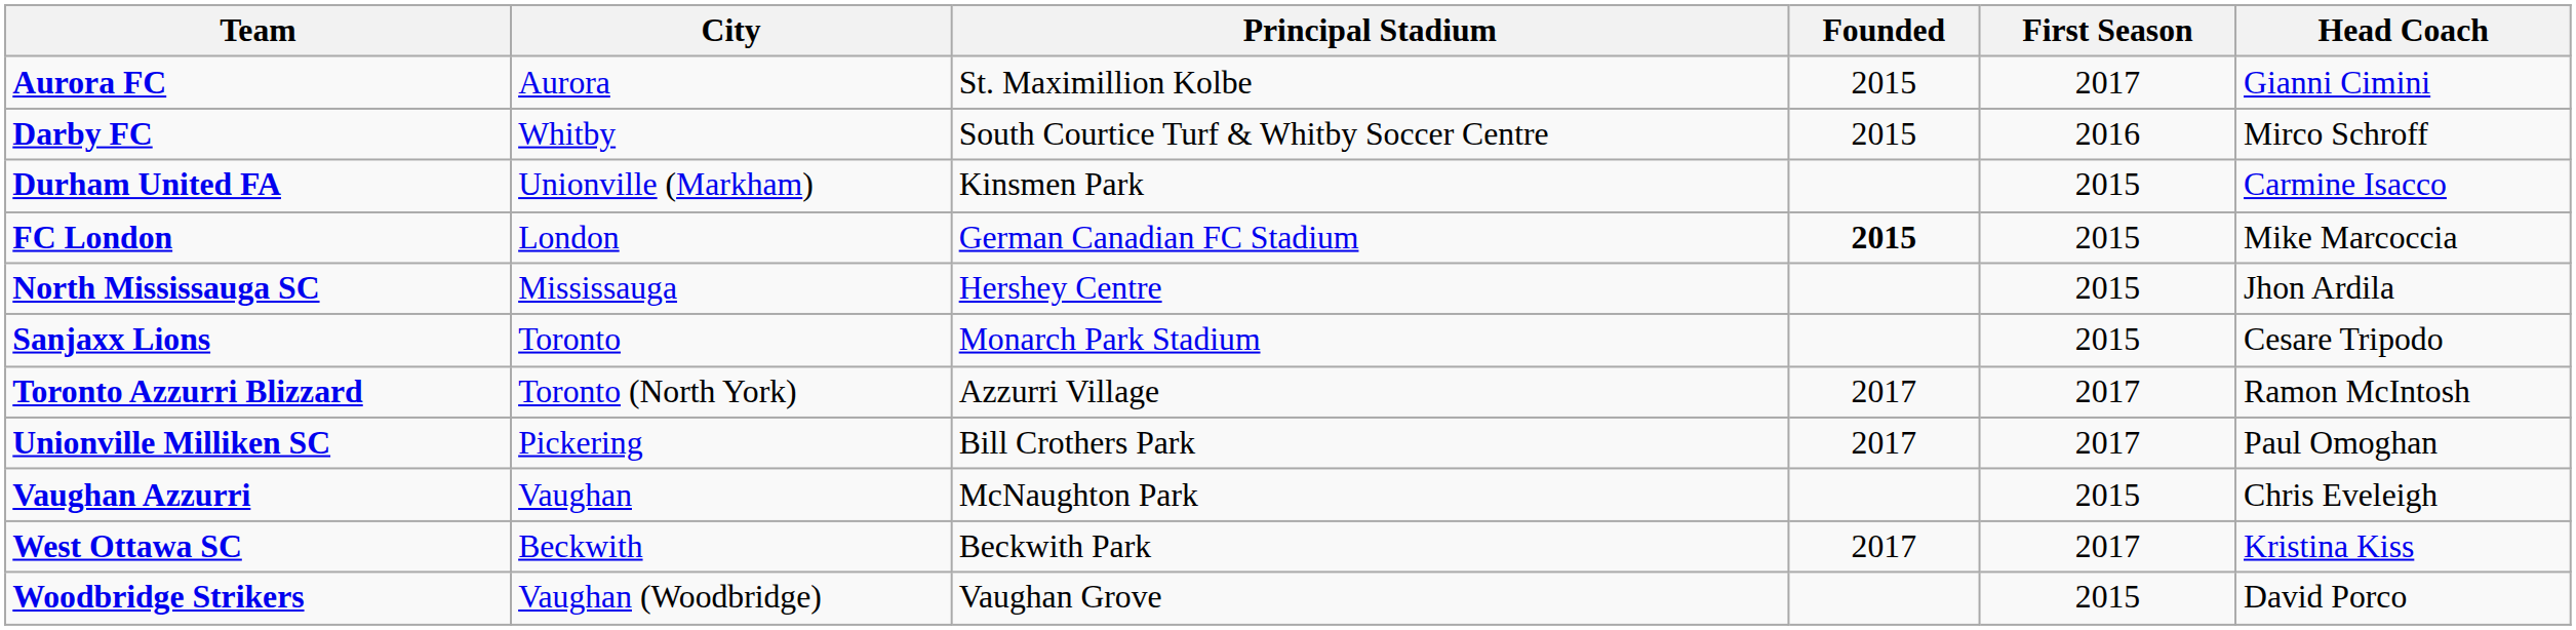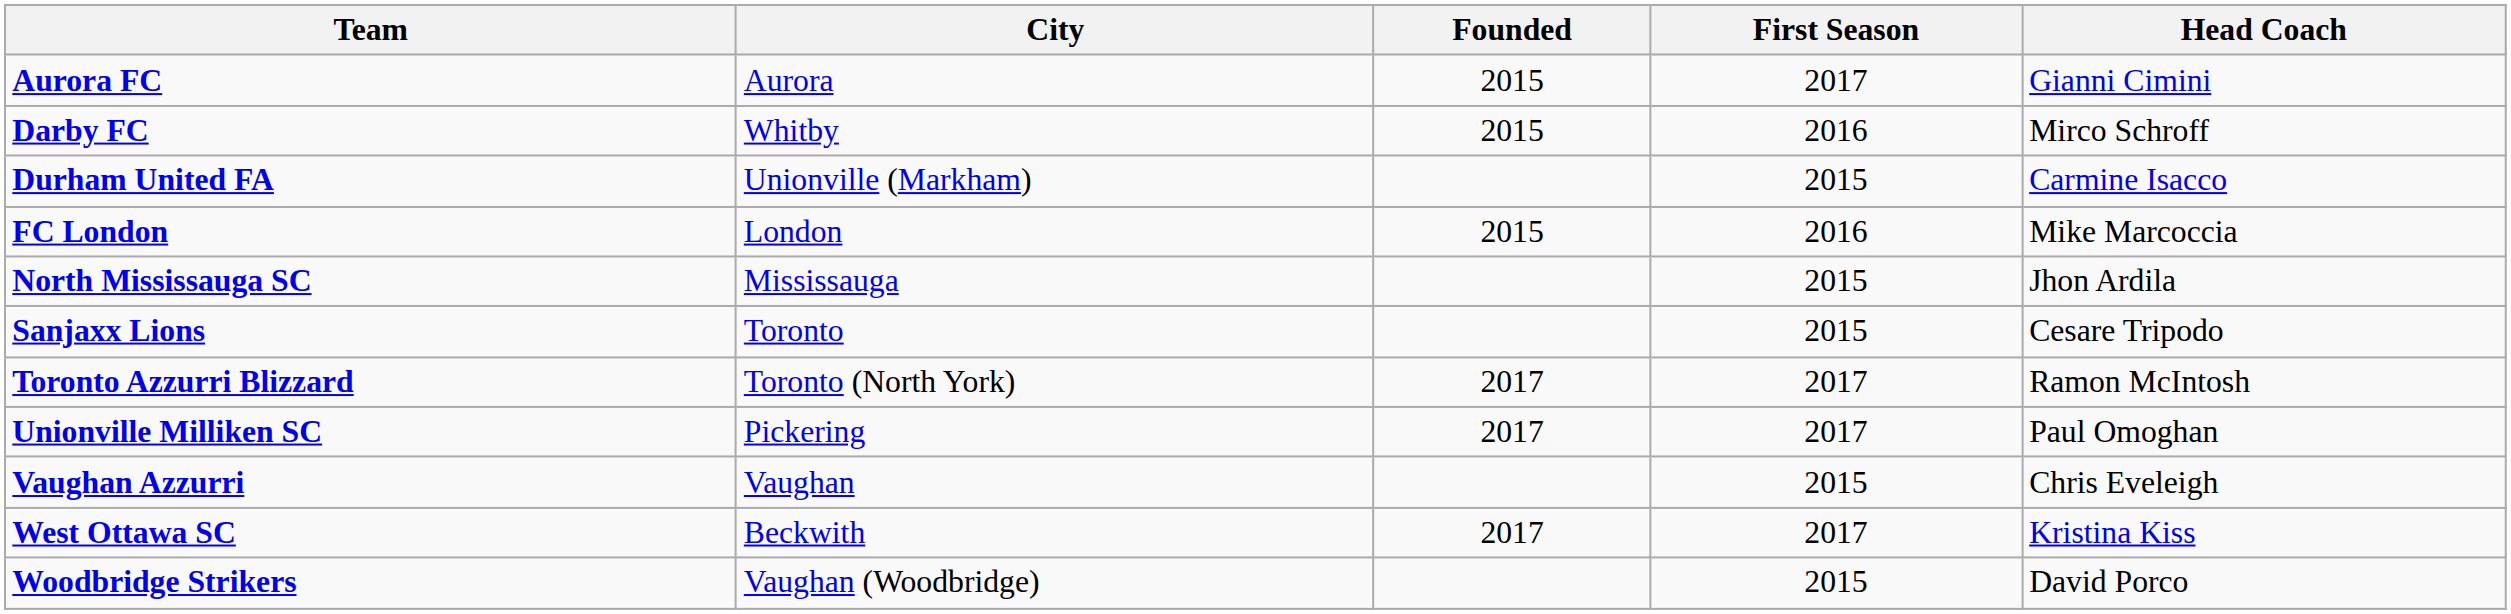- column: Principal Stadium | St. Maximillion Kolbe | South Courtice Turf & Whitby Soccer Centre | Kinsmen Park | German Canadian FC Stadium | Hershey Centre | Monarch Park Stadium | Azzurri Village | Bill Crothers Park | McNaughton Park | Beckwith Park | Vaughan Grove
FC London | Founded: bold -> normal
FC London | First Season: 2015 -> 2016
